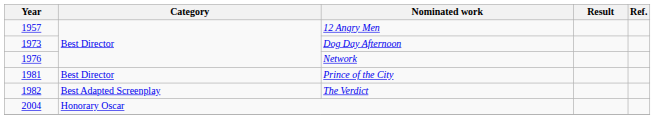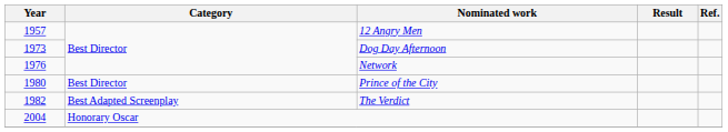Prince of the City | Year: 1981 -> 1980
